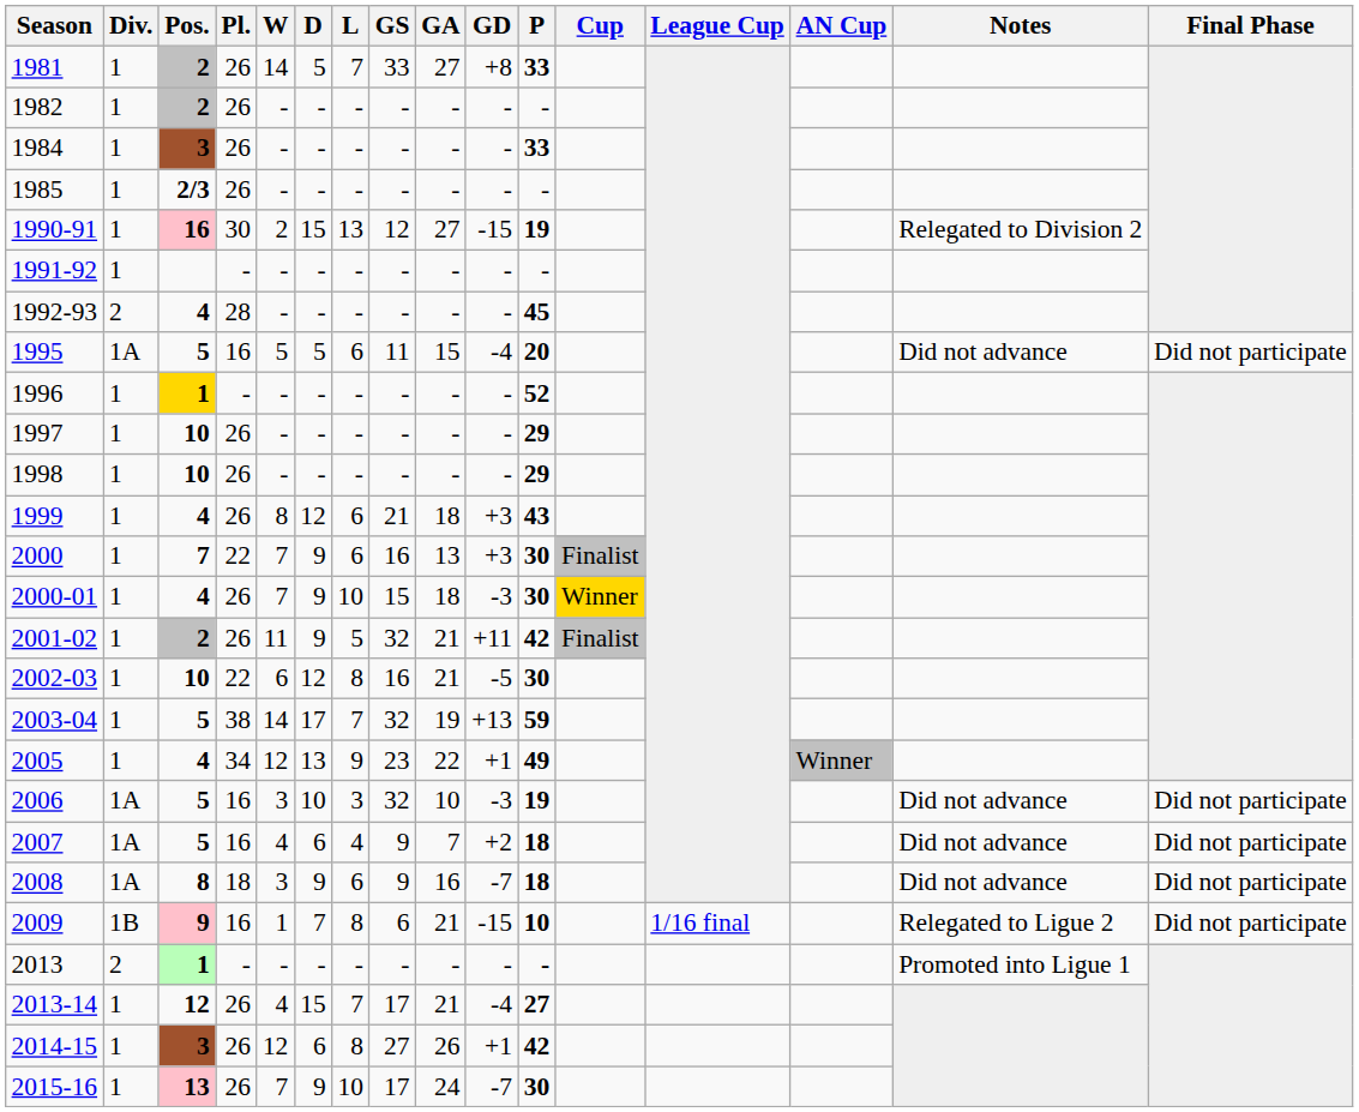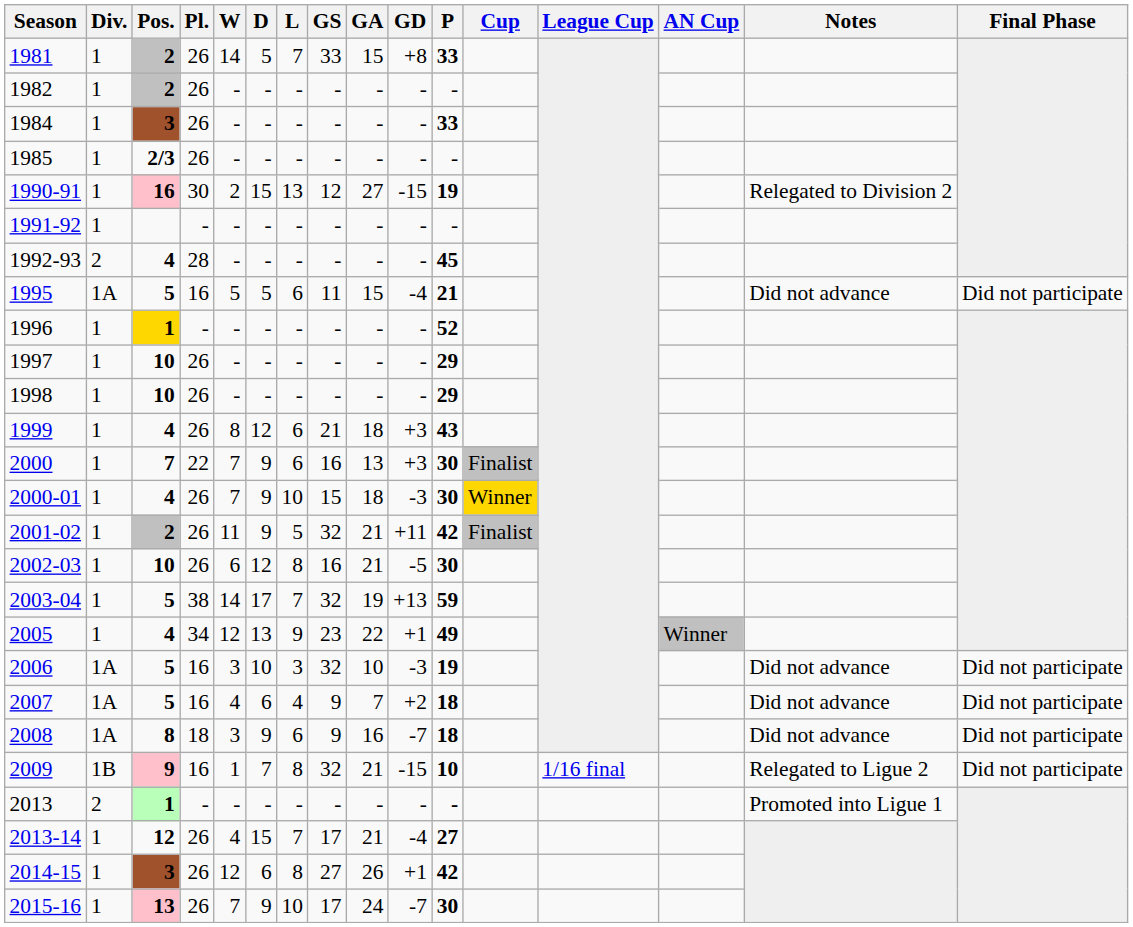1981 | GA: 27 -> 15
1995 | P: 20 -> 21
2002-03 | Pl.: 22 -> 26
2009 | GS: 6 -> 32
